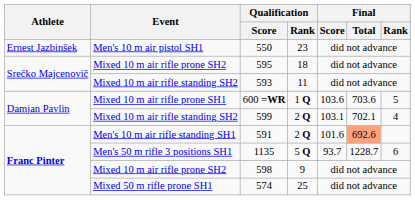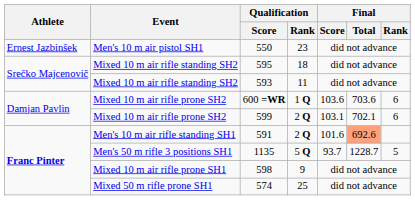595 | Event: Mixed 10 m air rifle prone SH2 -> Mixed 10 m air rifle standing SH2
600 =WR | Event: Mixed 10 m air rifle prone SH1 -> Mixed 10 m air rifle prone SH2
600 =WR | Final / Rank: 5 -> 6
599 | Event: Mixed 10 m air rifle standing SH2 -> Mixed 10 m air rifle prone SH2
599 | Final / Rank: 4 -> 6
1135 | Final / Rank: 6 -> 5
598 | Event: Mixed 10 m air rifle prone SH2 -> Mixed 10 m air rifle prone SH1
